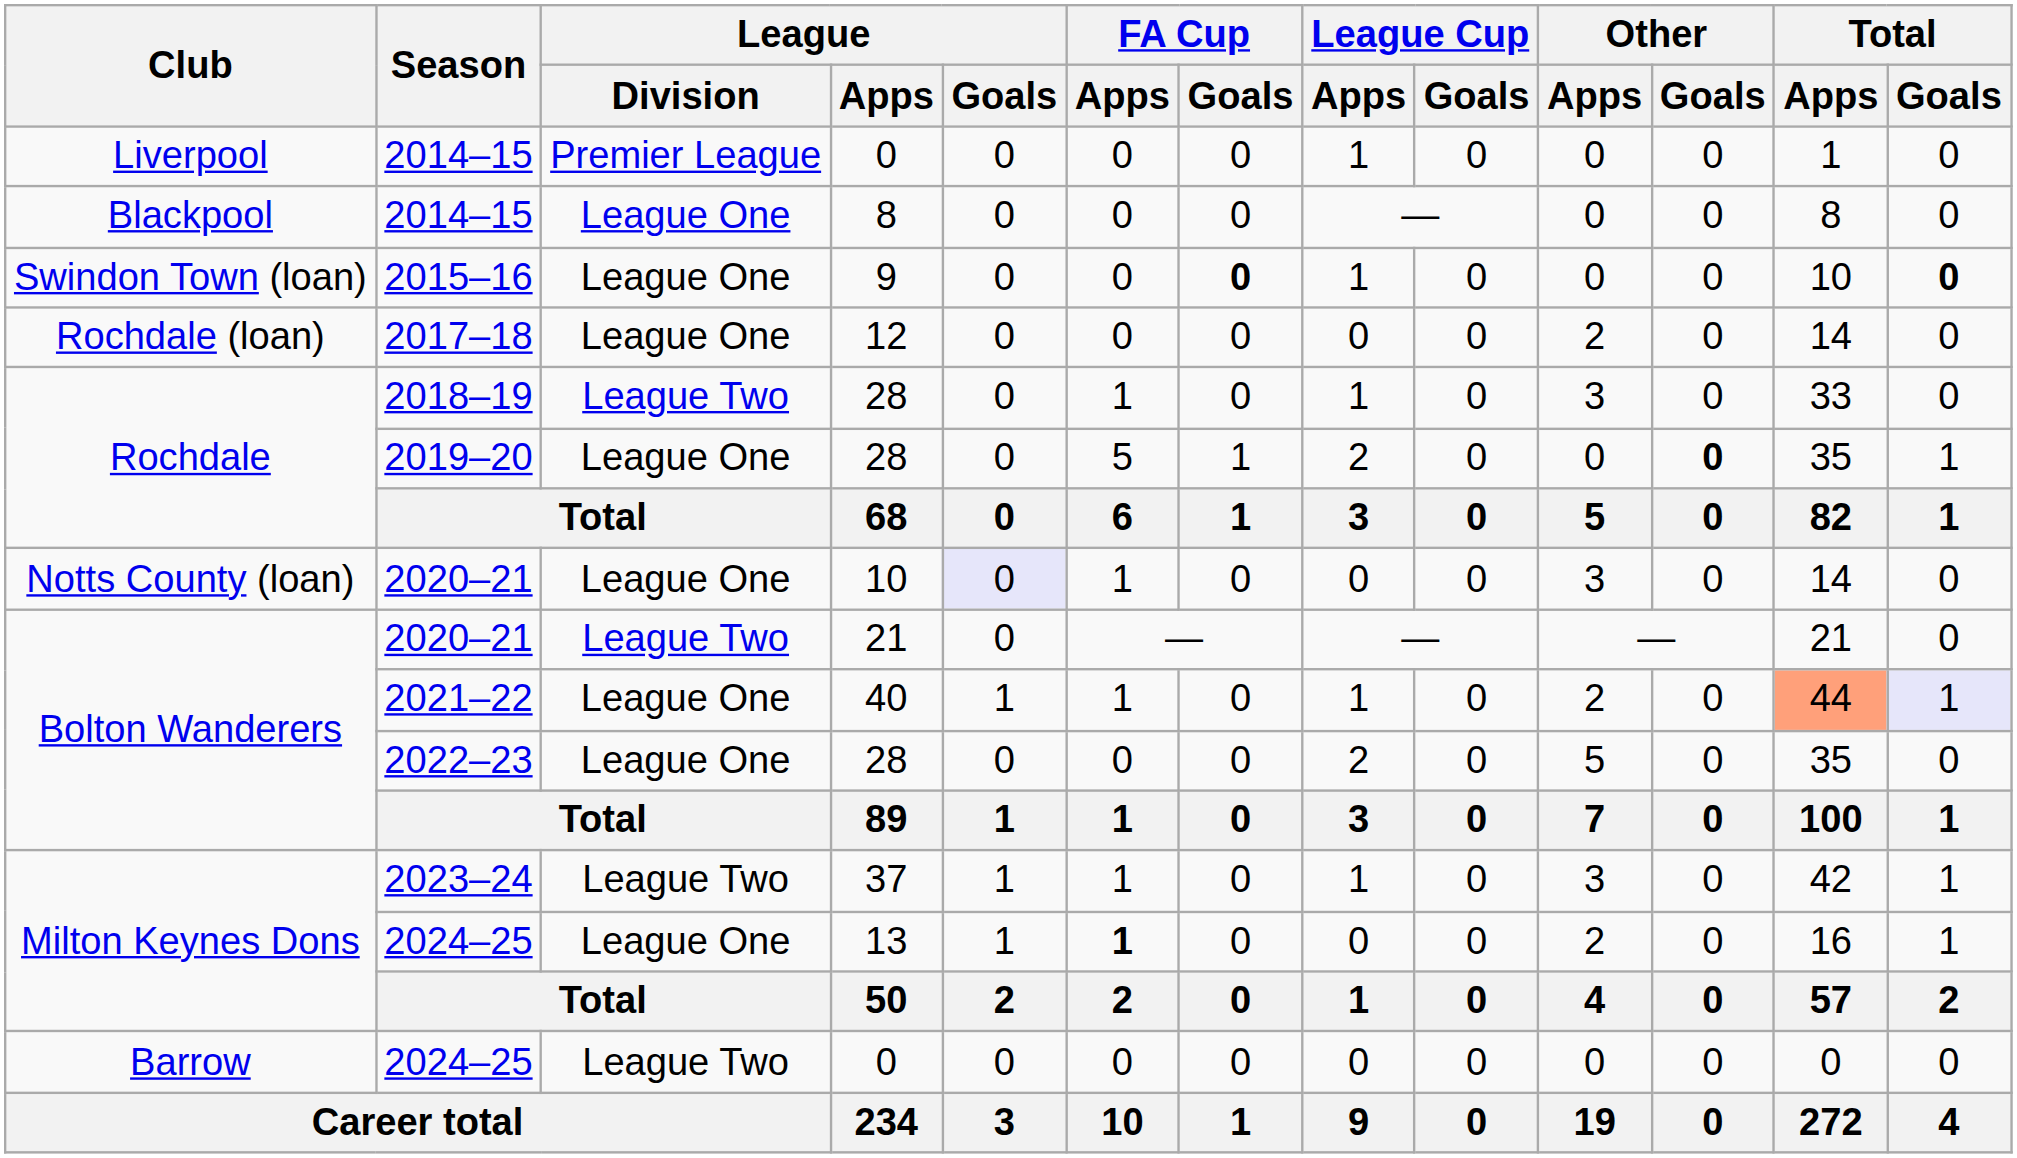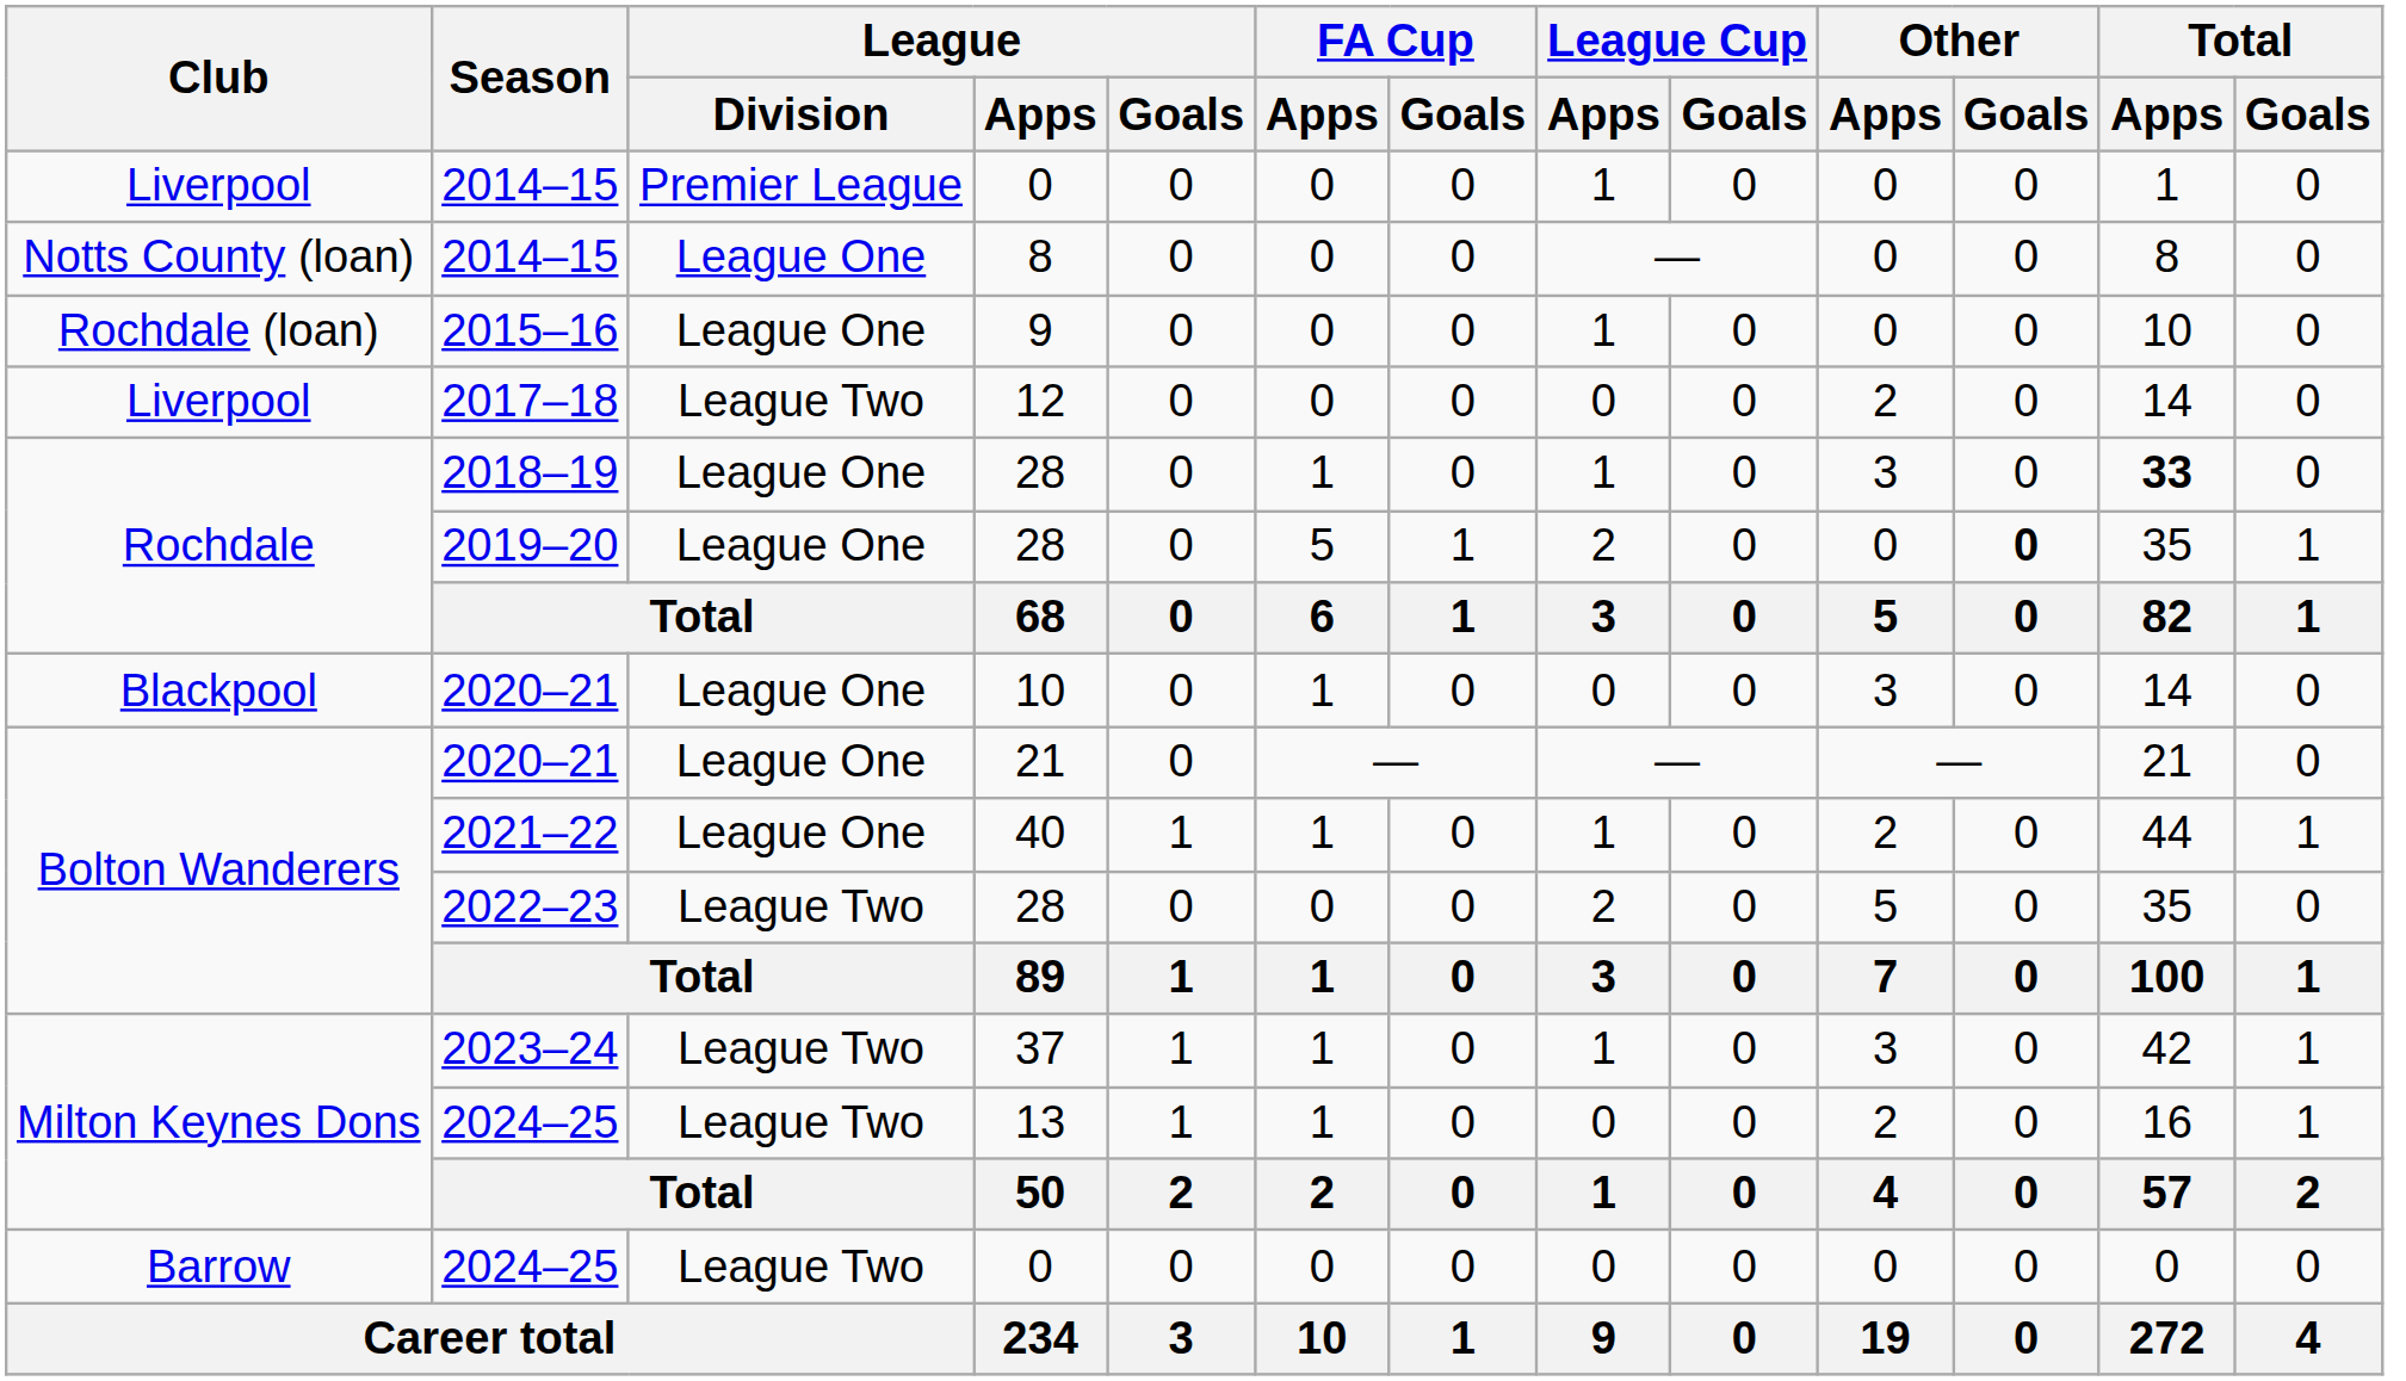2014–15 / 8 | Club: Blackpool -> Notts County (loan)
2015–16 | Club: Swindon Town (loan) -> Rochdale (loan)
2015–16 | FA Cup / Goals: bold -> normal
2015–16 | Total / Goals: bold -> normal
2017–18 | Club: Rochdale (loan) -> Liverpool
2017–18 | League / Division: League One -> League Two
2018–19 | League / Division: League Two -> League One
2018–19 | Total / Apps: normal -> bold
2020–21 / 10 | Club: Notts County (loan) -> Blackpool
2020–21 / 10 | League / Goals: lavender background -> no background
2020–21 / 21 | League / Division: League Two -> League One
2021–22 | Total / Apps: lightsalmon background -> no background
2021–22 | Total / Goals: lavender background -> no background
2022–23 | League / Division: League One -> League Two
2024–25 / 13 | League / Division: League One -> League Two
2024–25 / 13 | FA Cup / Apps: bold -> normal
